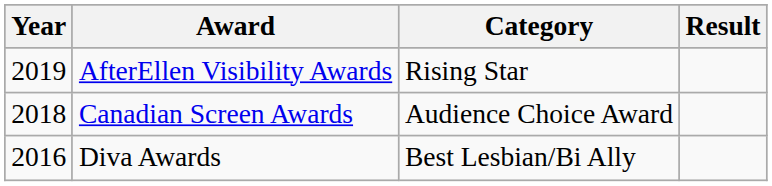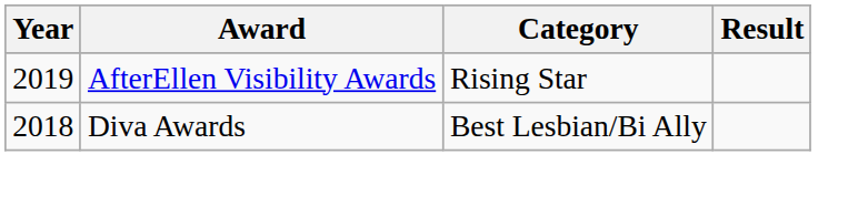- row: 2018 | Canadian Screen Awards | Audience Choice Award
Diva Awards | Year: 2016 -> 2018
